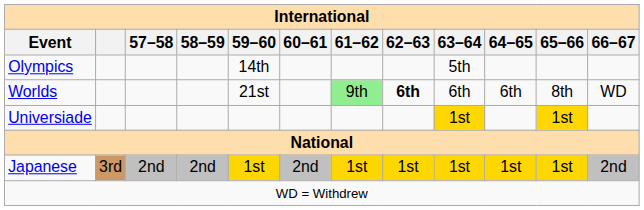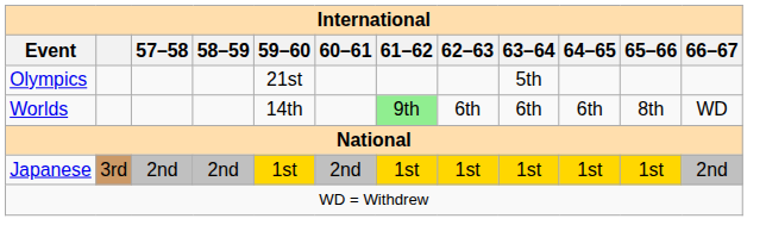Olympics | 59–60: 14th -> 21st
Worlds | 59–60: 21st -> 14th
Worlds | 62–63: bold -> normal
- row: Universiade | 1st | 1st
